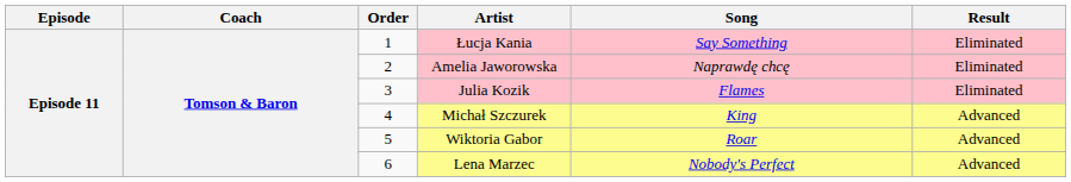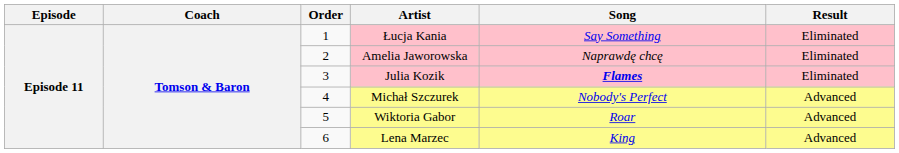Julia Kozik | Song: normal -> bold
Michał Szczurek | Song: King -> Nobody's Perfect
Lena Marzec | Song: Nobody's Perfect -> King
